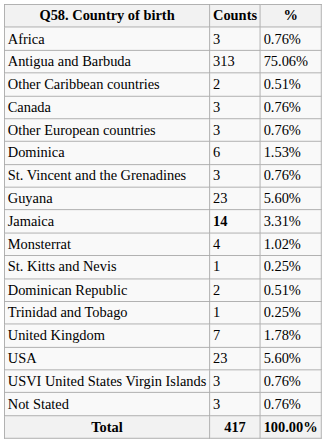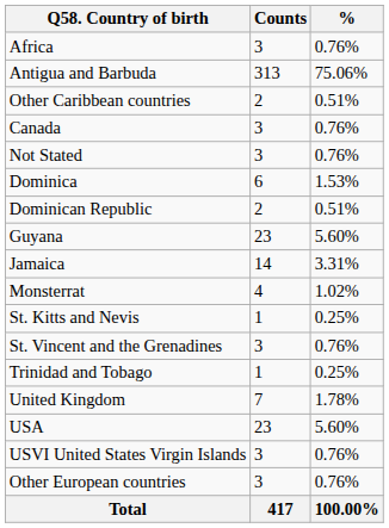rows swapped: Other European countries <-> Not Stated
rows swapped: Dominican Republic <-> St. Vincent and the Grenadines
Jamaica | Counts: bold -> normal
